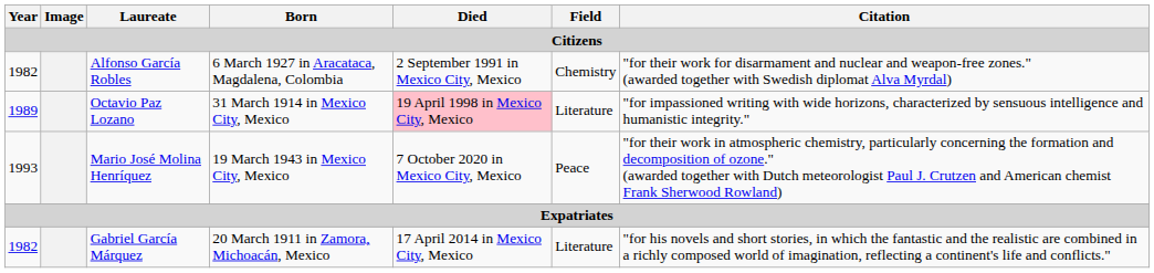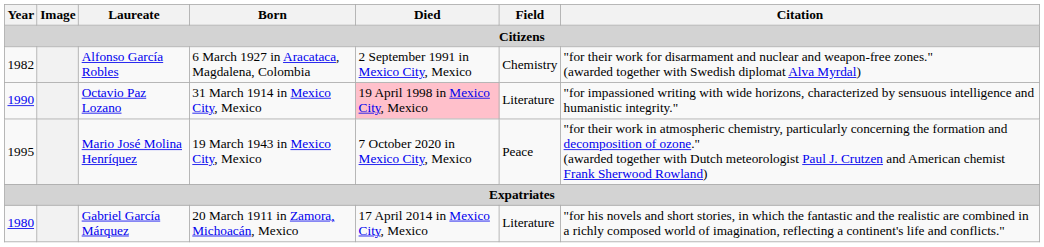Octavio Paz Lozano | Year: 1989 -> 1990
Mario José Molina Henríquez | Year: 1993 -> 1995
Gabriel García Márquez | Year: 1982 -> 1980
